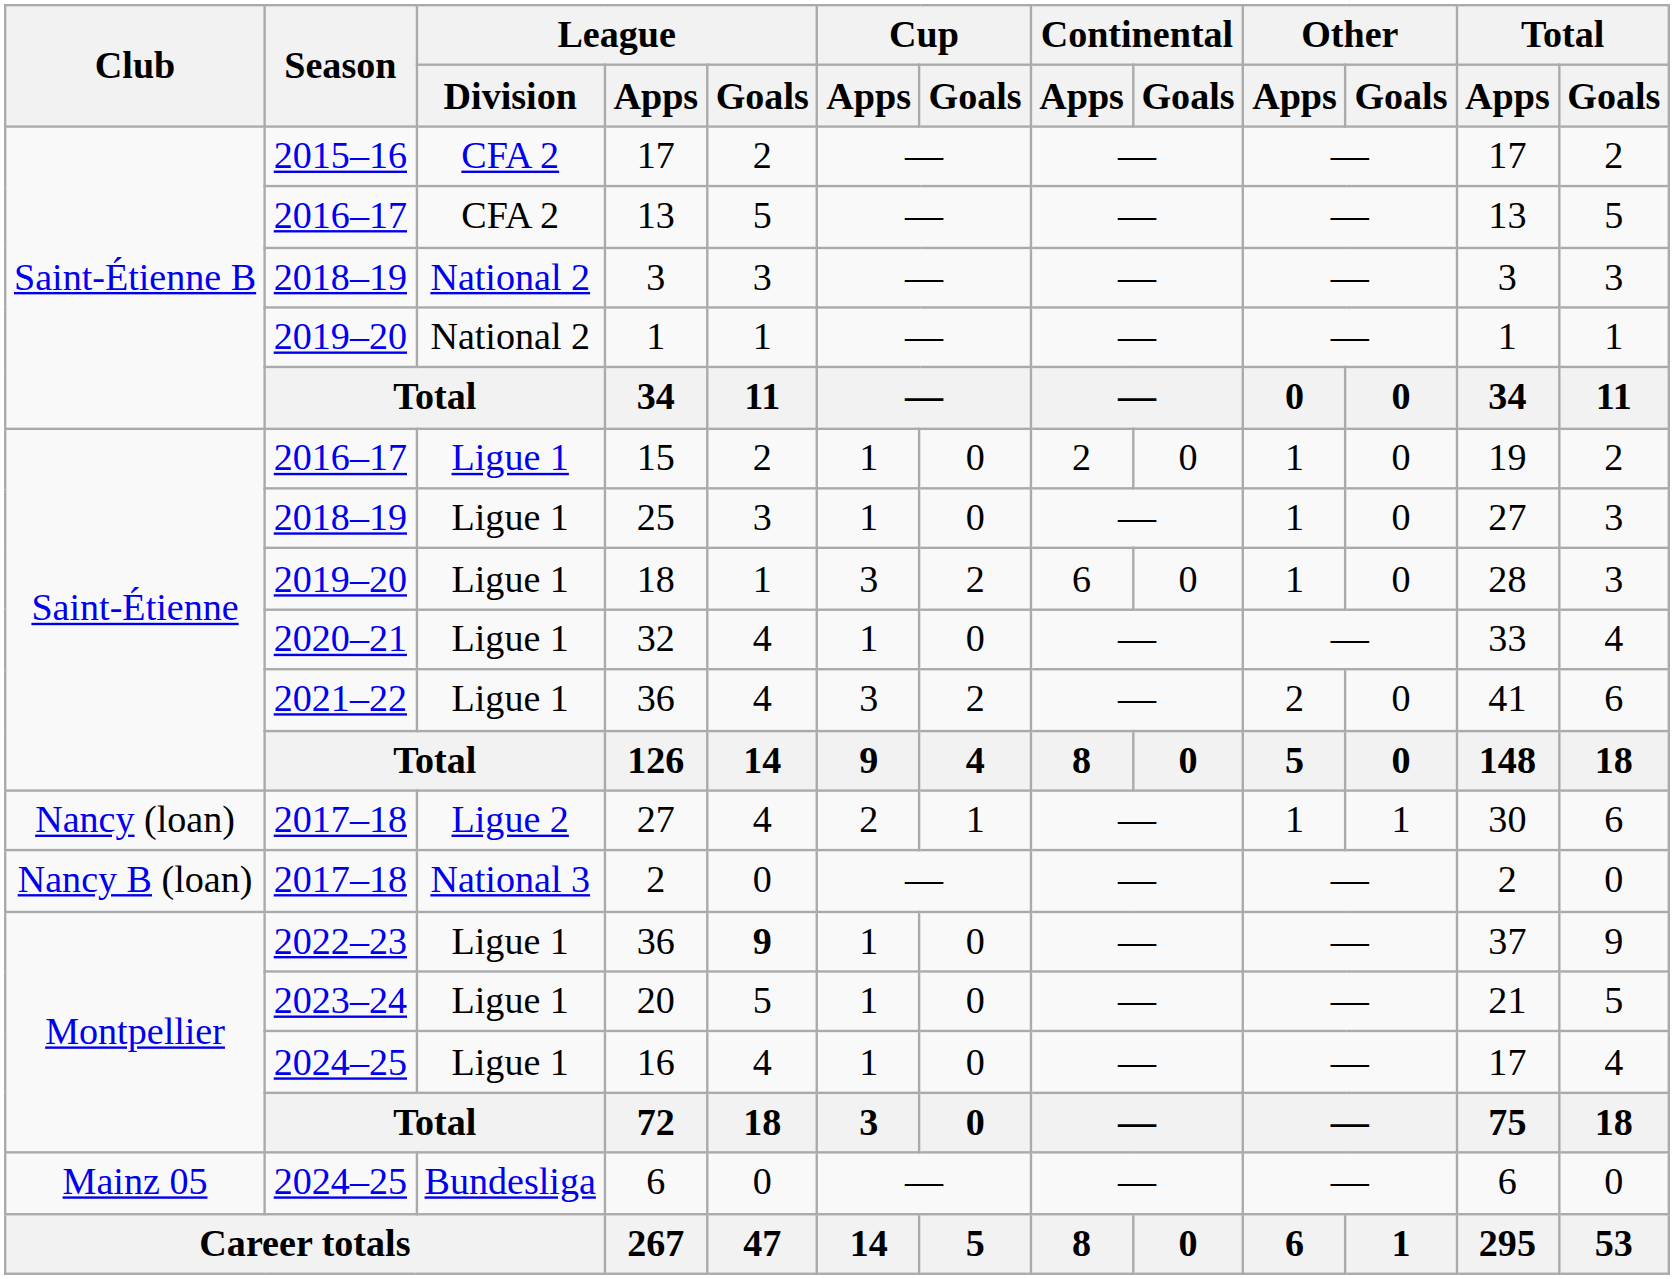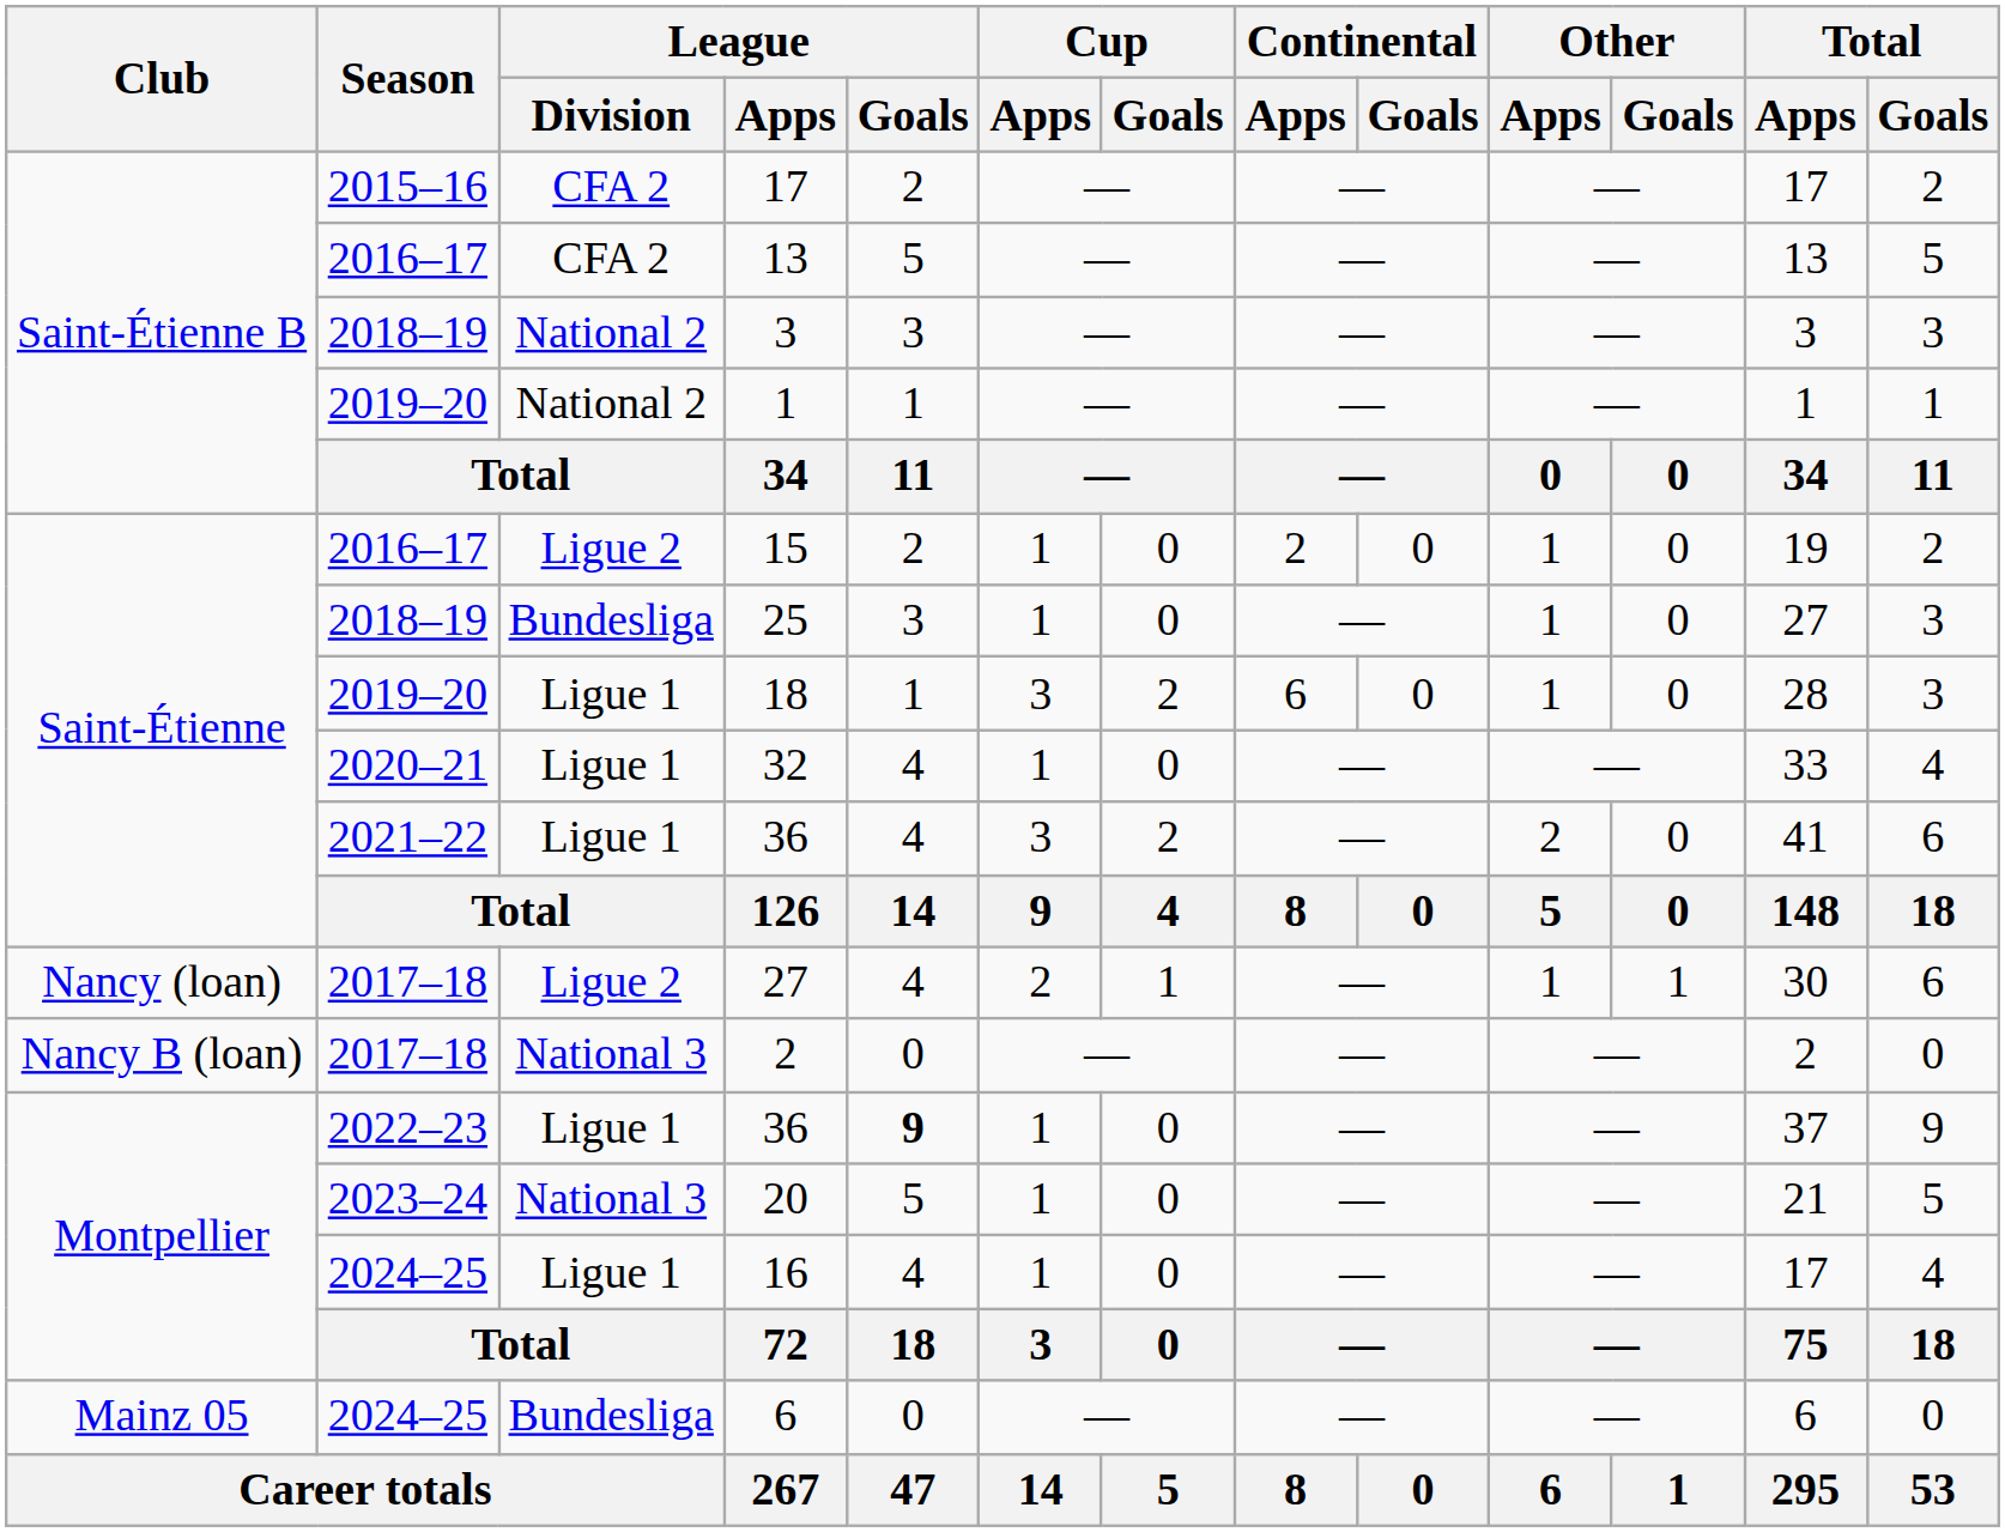15 | League / Division: Ligue 1 -> Ligue 2
25 | League / Division: Ligue 1 -> Bundesliga
20 | League / Division: Ligue 1 -> National 3
